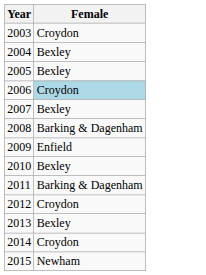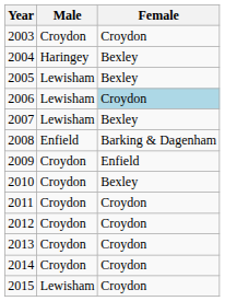+ column: Male | Croydon | Haringey | Lewisham | Lewisham | Lewisham | Enfield | Croydon | Croydon | Croydon | Croydon | Croydon | Croydon | Lewisham
2011 | Female: Barking & Dagenham -> Croydon
2013 | Female: Bexley -> Croydon
2015 | Female: Newham -> Croydon
